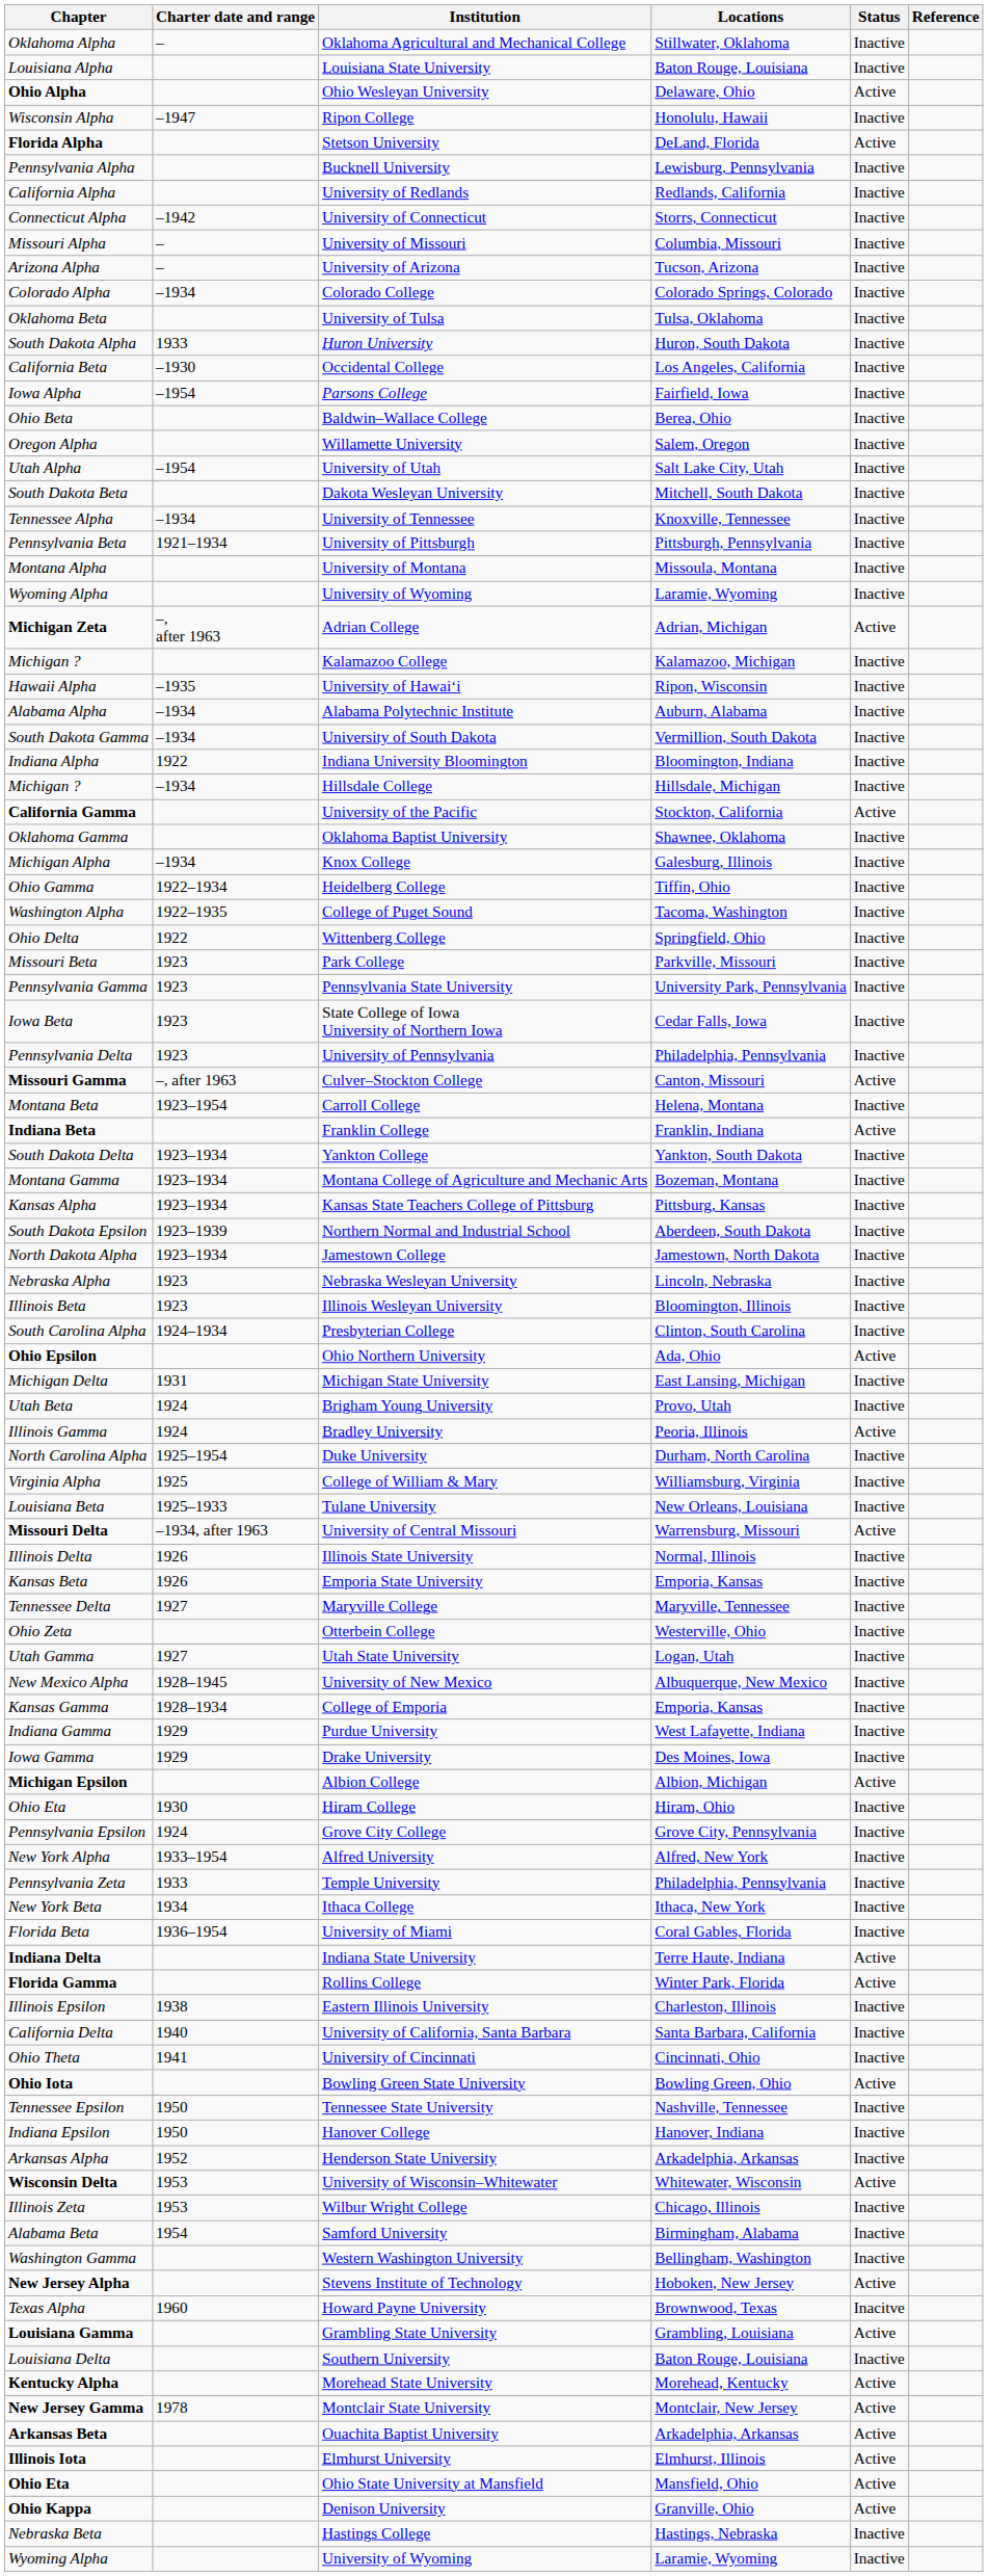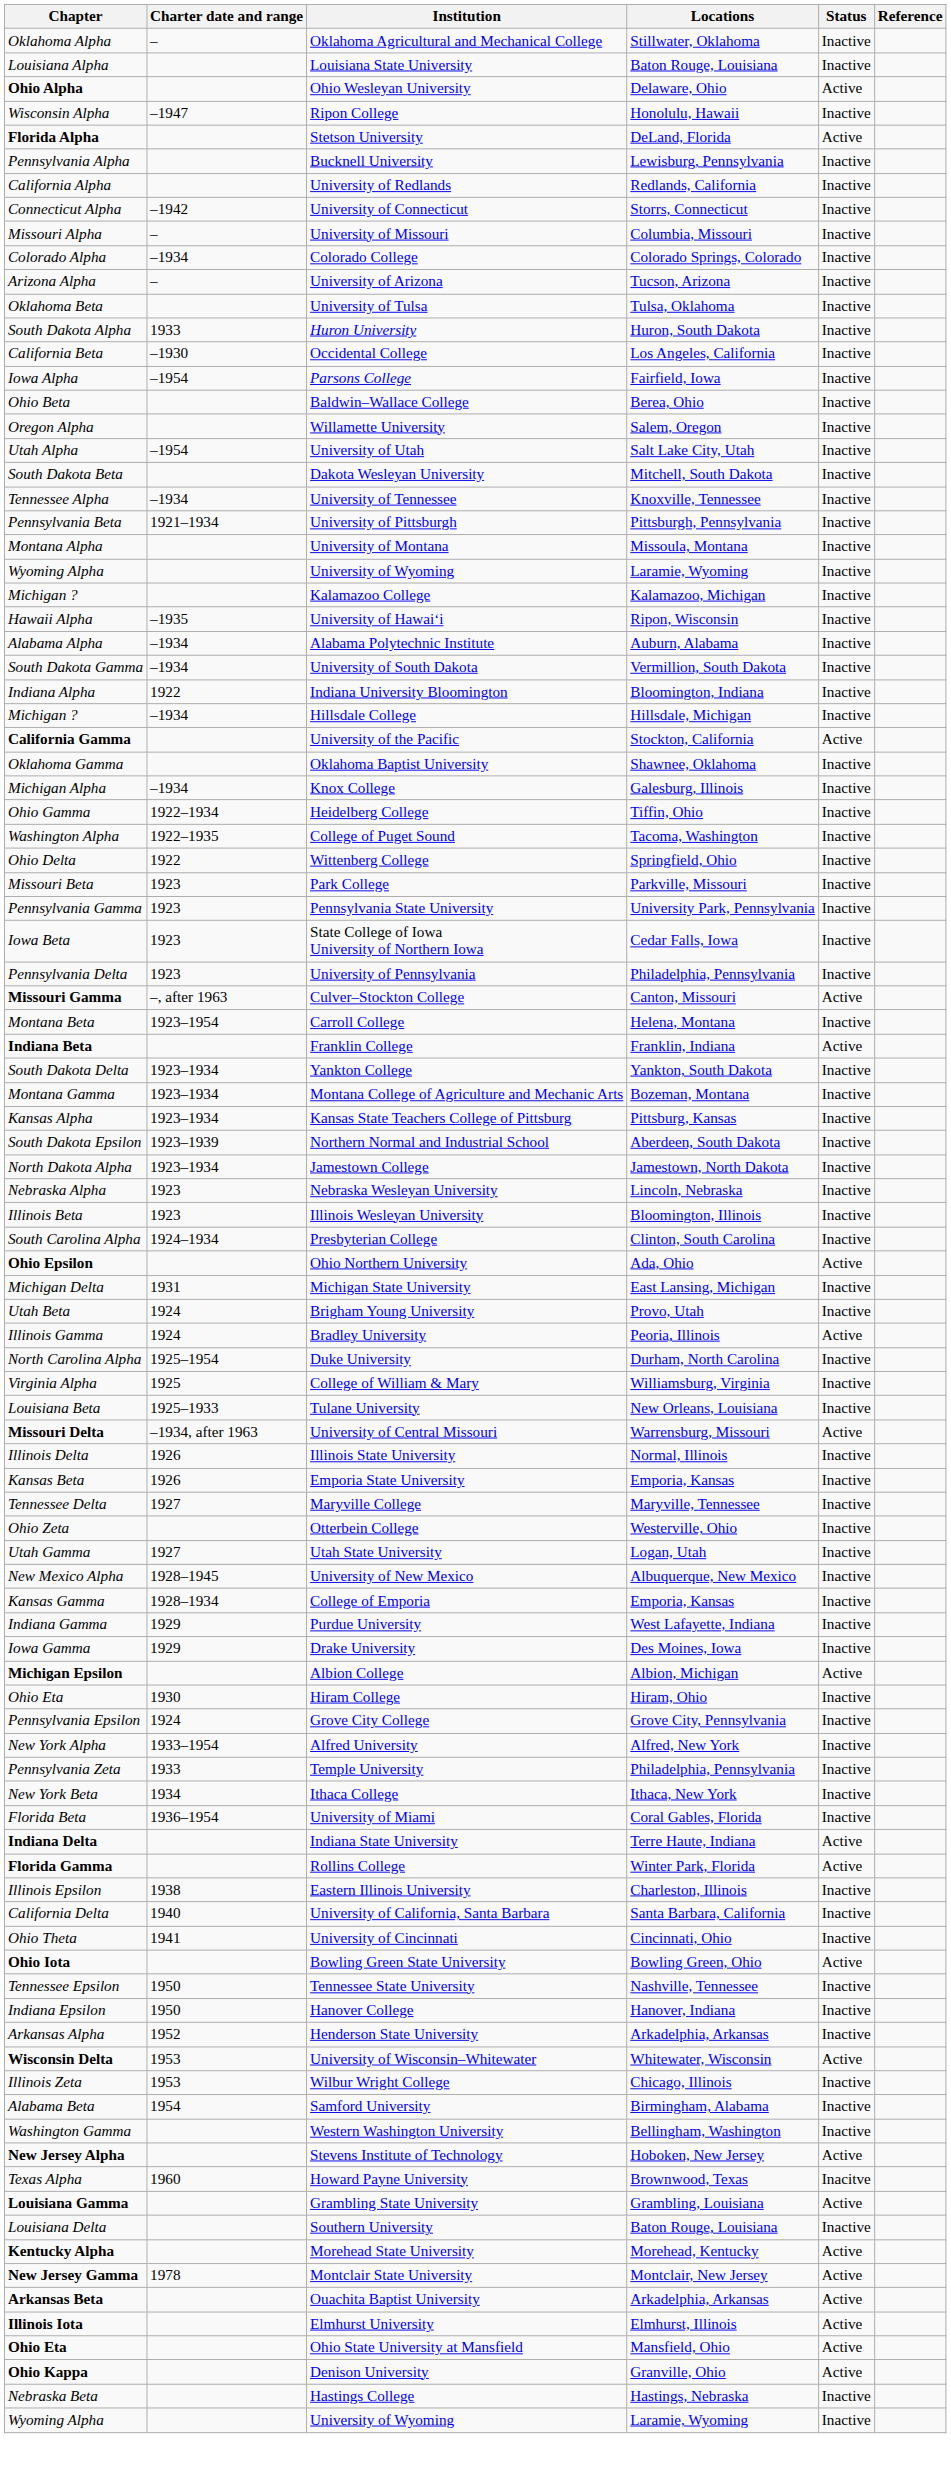rows swapped: University of Arizona <-> Colorado College
- row: Michigan Zeta | –, after 1963 | Adrian College | Adrian, Michigan | Active
